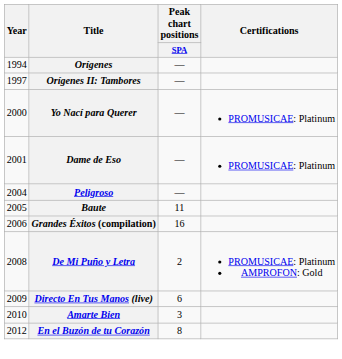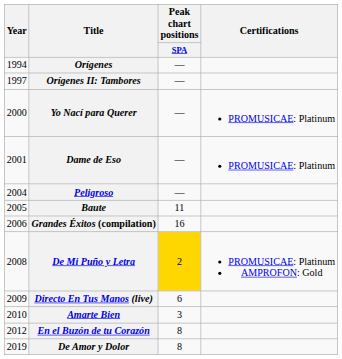De Mi Puño y Letra | Peak chart positions / SPA: no background -> gold background
+ row: 2019 | De Amor y Dolor | 8
